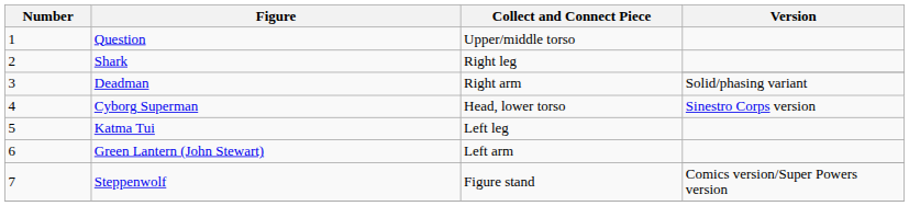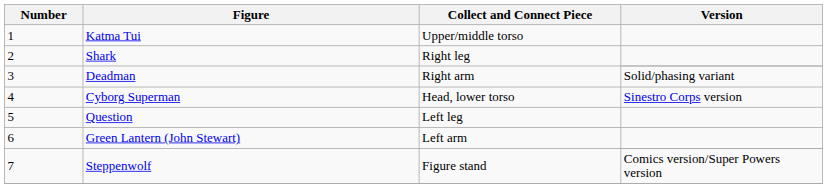1 | Figure: Question -> Katma Tui
5 | Figure: Katma Tui -> Question
